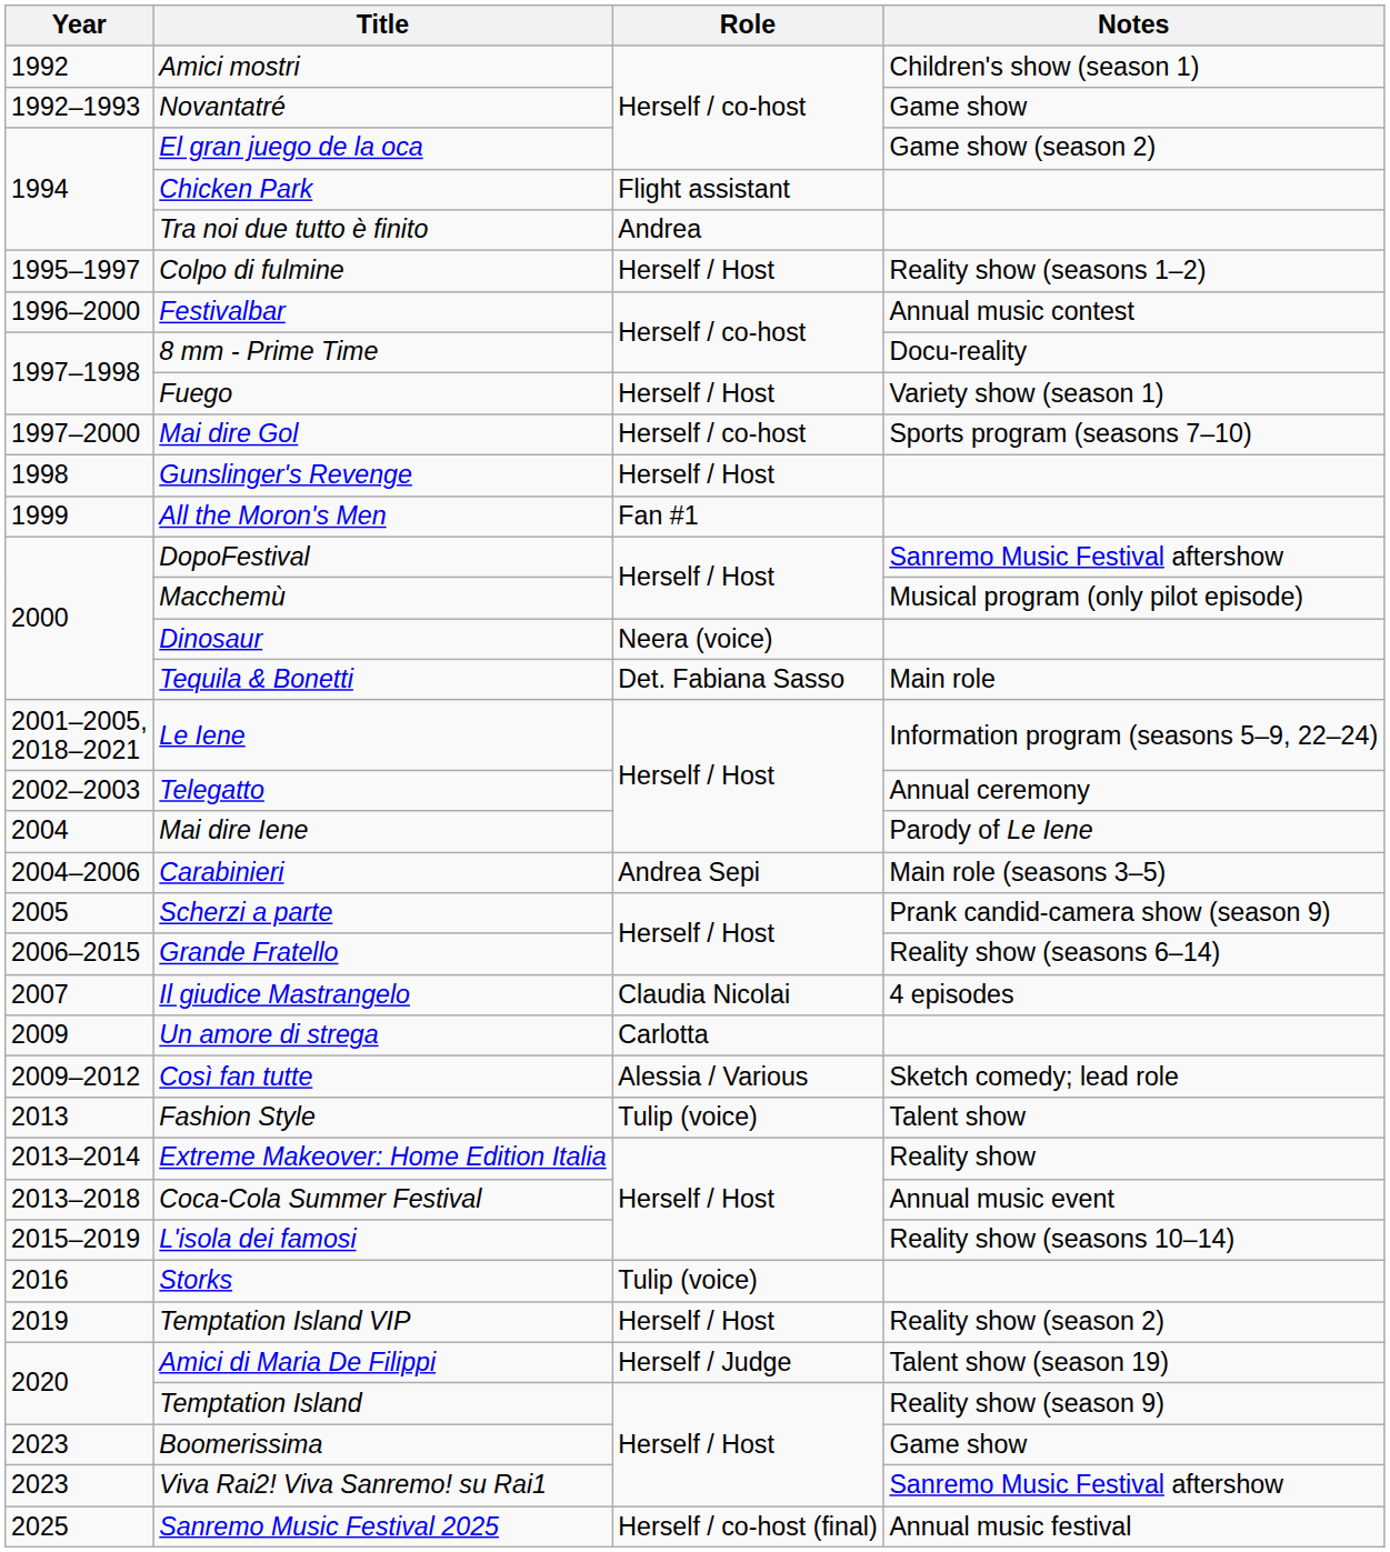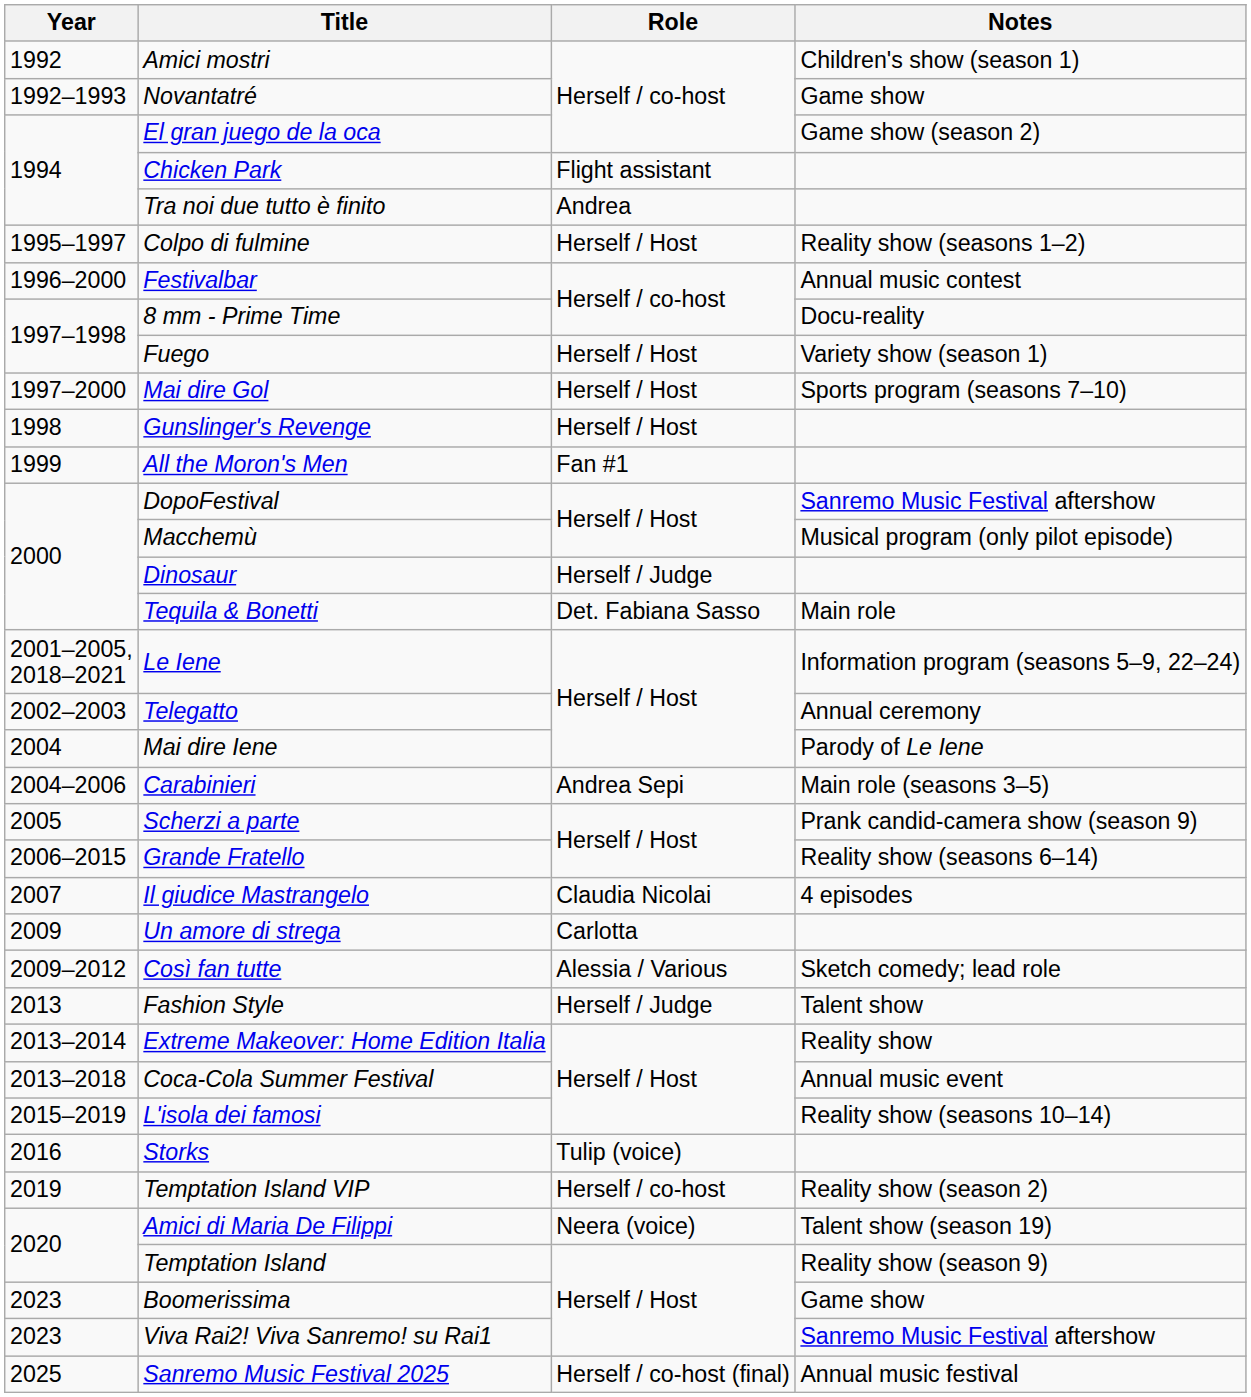Mai dire Gol | Role: Herself / co-host -> Herself / Host
Dinosaur | Role: Neera (voice) -> Herself / Judge
Fashion Style | Role: Tulip (voice) -> Herself / Judge
Temptation Island VIP | Role: Herself / Host -> Herself / co-host
Amici di Maria De Filippi | Role: Herself / Judge -> Neera (voice)
